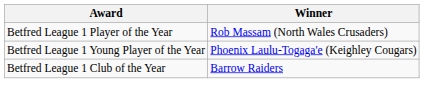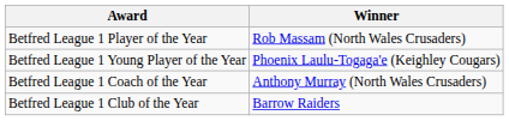+ row: Betfred League 1 Coach of the Year | Anthony Murray (North Wales Crusaders)
